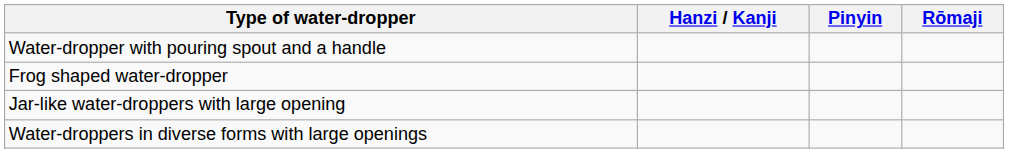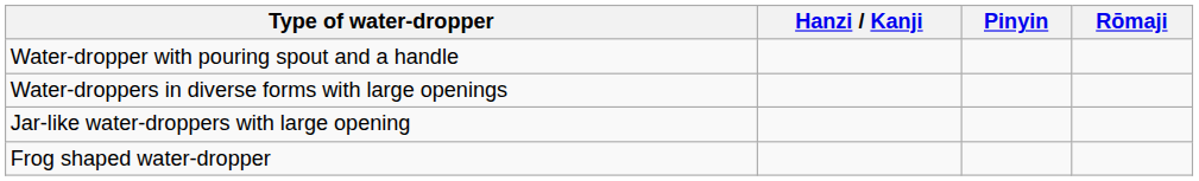rows swapped: Water-droppers in diverse forms with large openings <-> Frog shaped water-dropper
